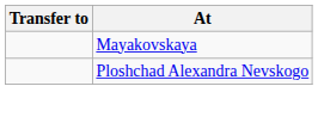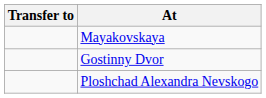+ row: Gostinny Dvor
